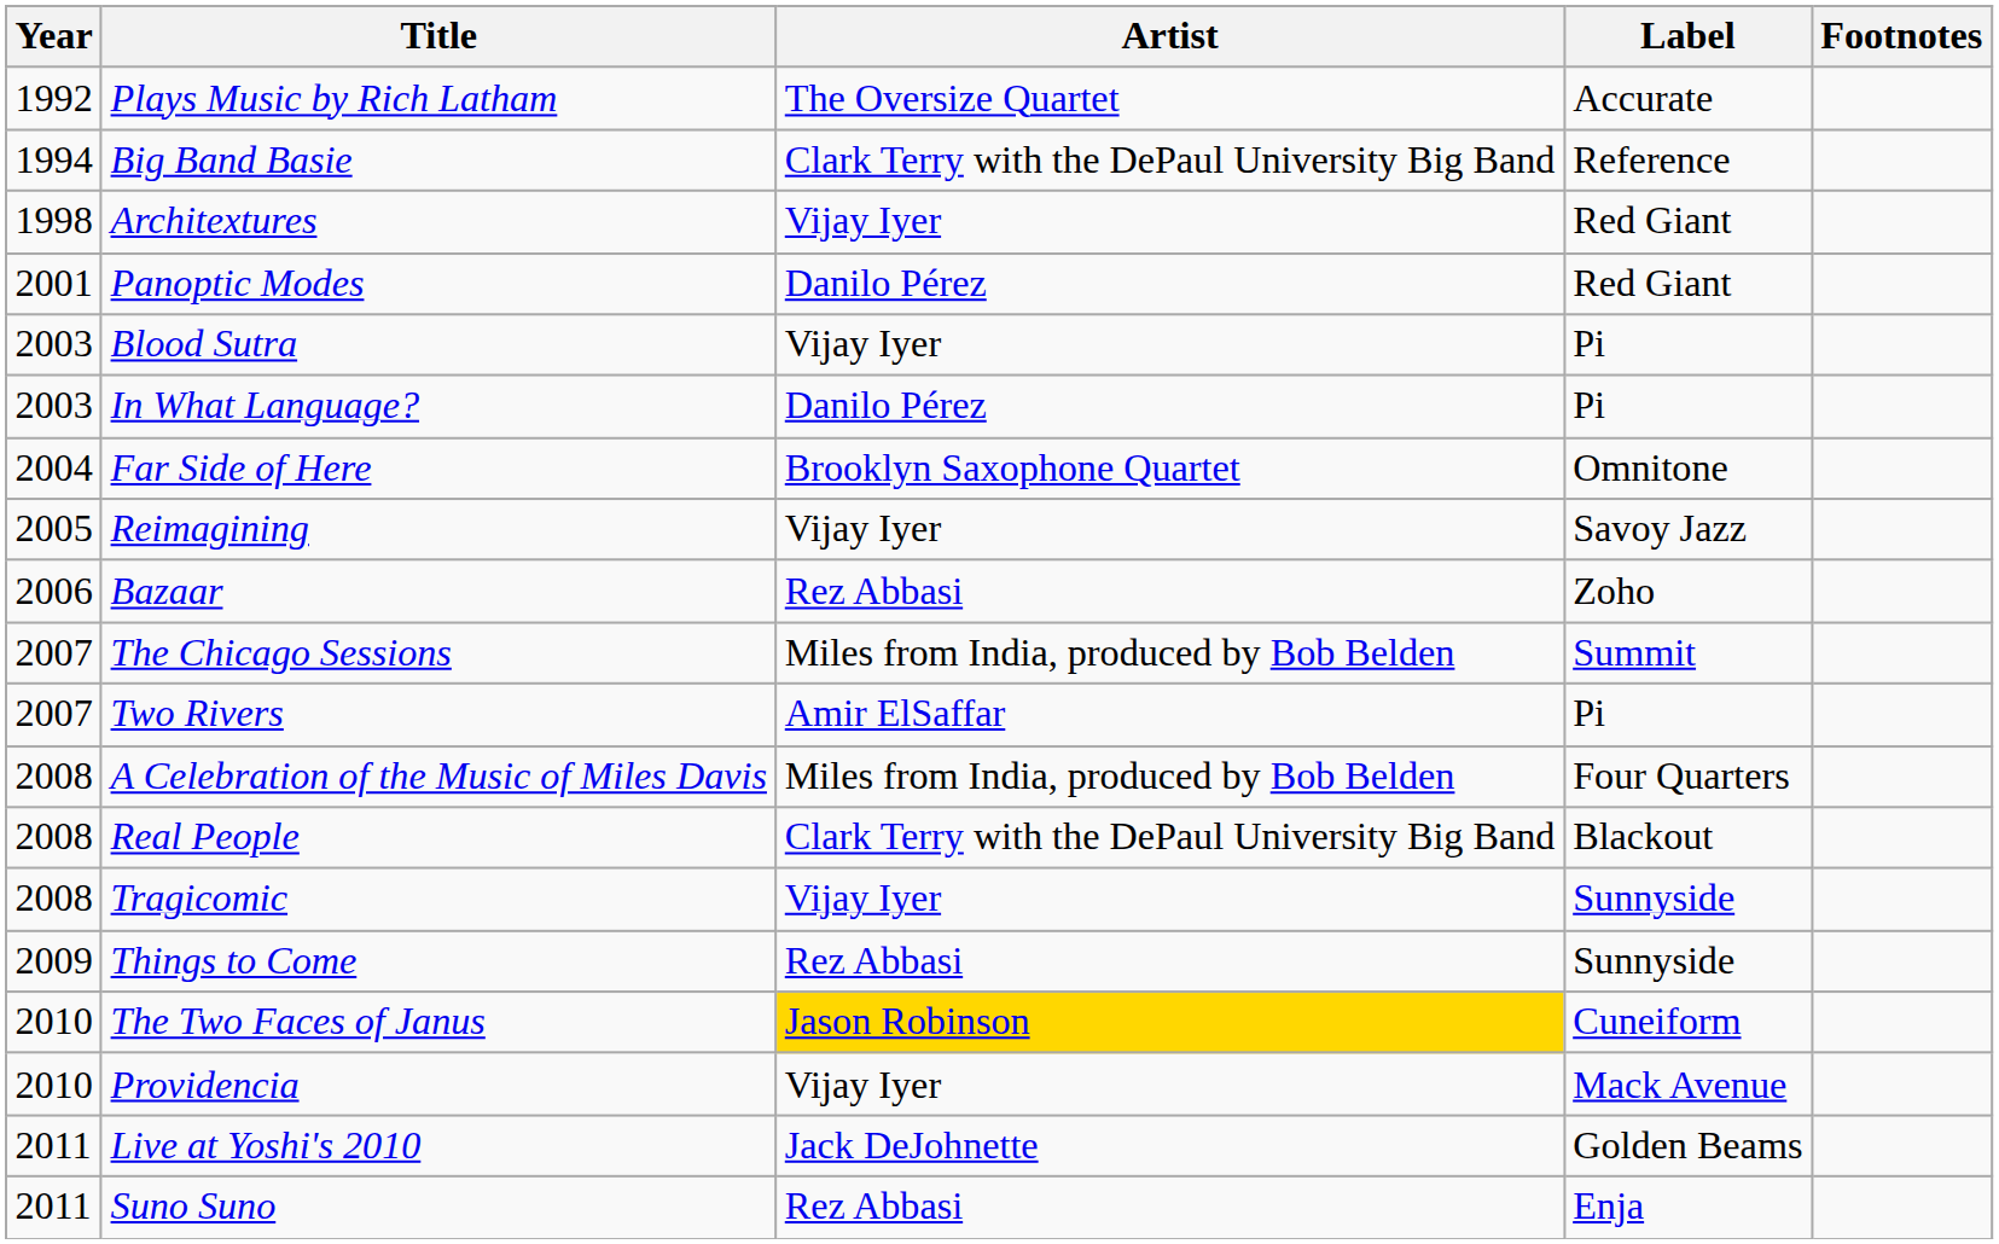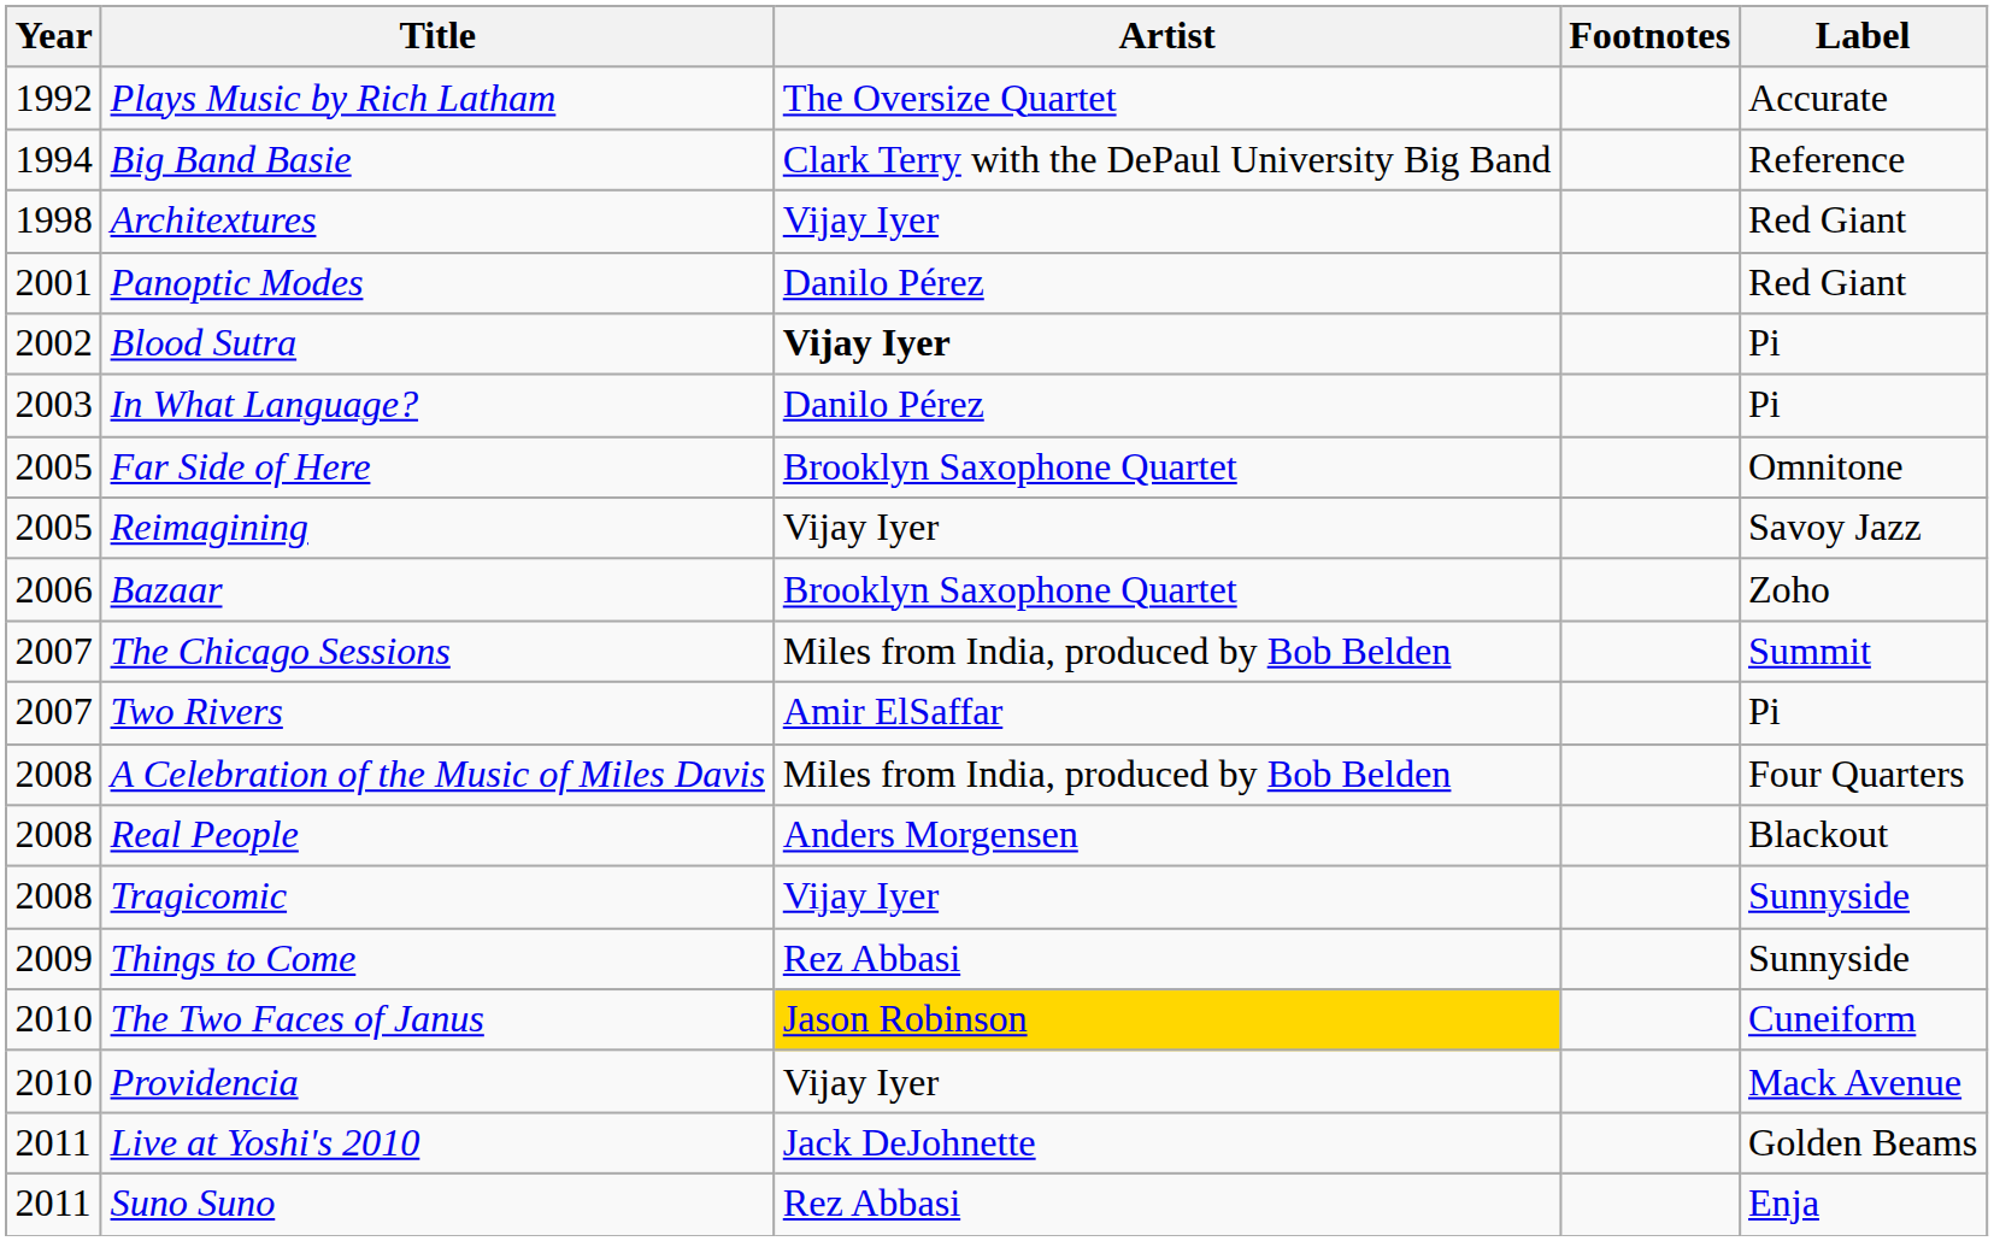columns swapped: Label <-> Footnotes
Blood Sutra | Year: 2003 -> 2002
Blood Sutra | Artist: normal -> bold
Far Side of Here | Year: 2004 -> 2005
Bazaar | Artist: Rez Abbasi -> Brooklyn Saxophone Quartet
Real People | Artist: Clark Terry with the DePaul University Big Band -> Anders Morgensen
